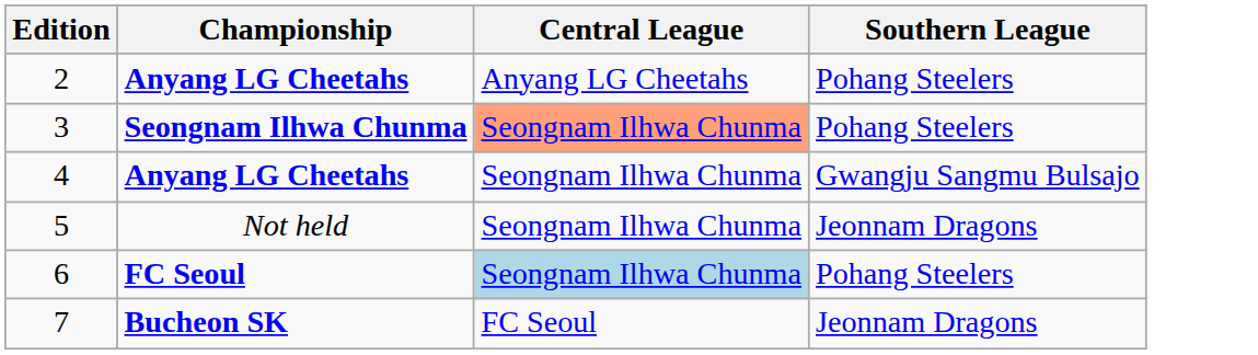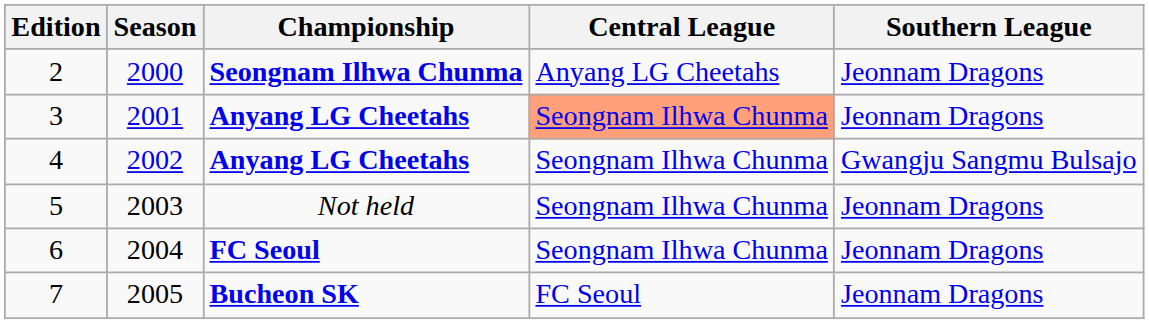+ column: Season | 2000 | 2001 | 2002 | 2003 | 2004 | 2005
2 | Championship: Anyang LG Cheetahs -> Seongnam Ilhwa Chunma
2 | Southern League: Pohang Steelers -> Jeonnam Dragons
3 | Championship: Seongnam Ilhwa Chunma -> Anyang LG Cheetahs
3 | Southern League: Pohang Steelers -> Jeonnam Dragons
6 | Central League: lightblue background -> no background
6 | Southern League: Pohang Steelers -> Jeonnam Dragons
